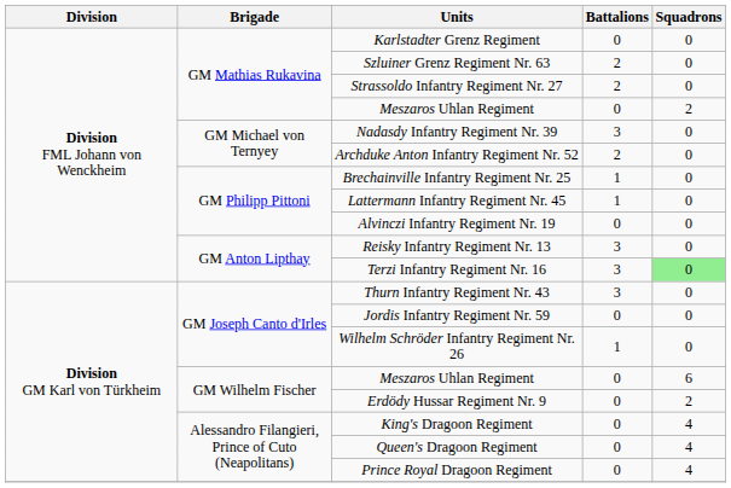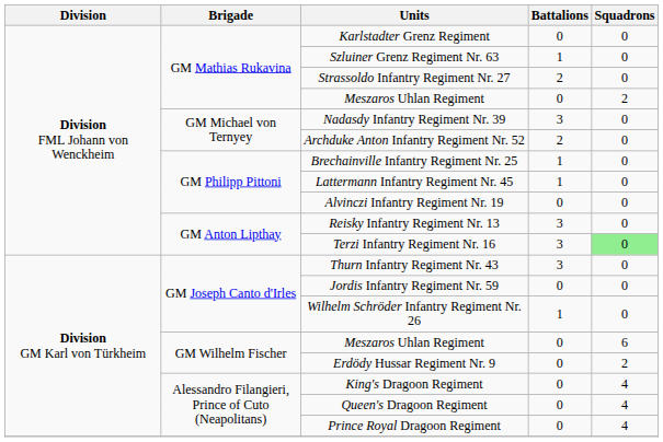Szluiner Grenz Regiment Nr. 63 | Battalions: 2 -> 1
